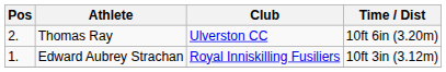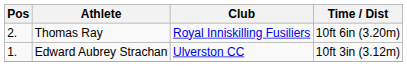Thomas Ray | Club: Ulverston CC -> Royal Inniskilling Fusiliers
Edward Aubrey Strachan | Club: Royal Inniskilling Fusiliers -> Ulverston CC
